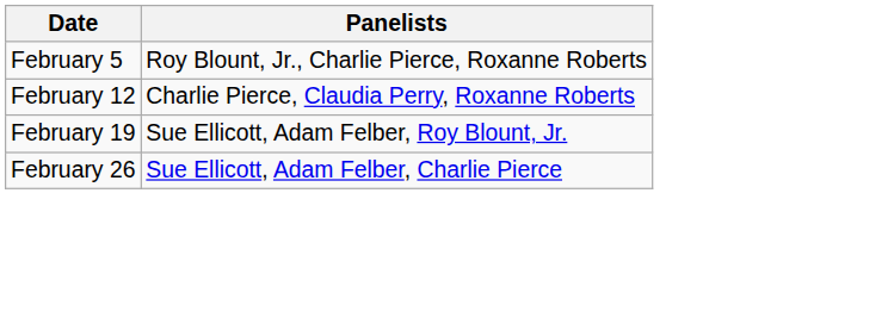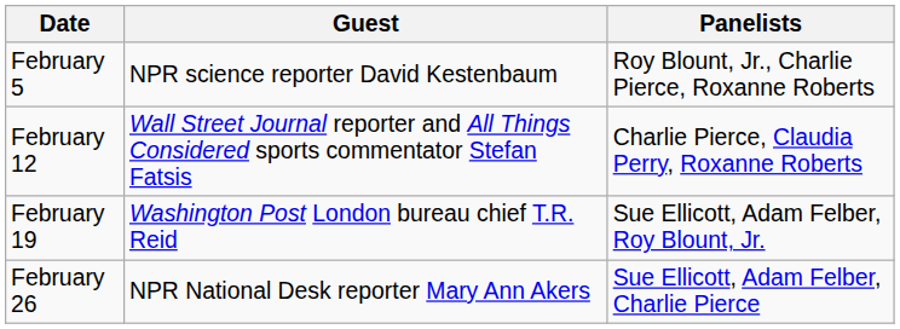+ column: Guest | NPR science reporter David Kestenbaum | Wall Street Journal reporter and All Things Considered sports commentator Stefan Fatsis | Washington Post London bureau chief T.R. Reid | NPR National Desk reporter Mary Ann Akers
